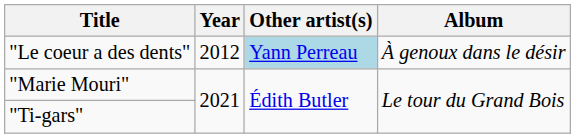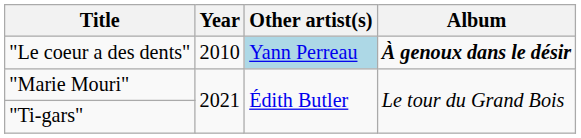"Le coeur a des dents" | Year: 2012 -> 2010
"Le coeur a des dents" | Album: normal -> bold
